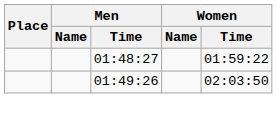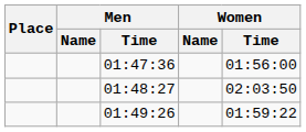+ row: 01:47:36 | 01:56:00
01:48:27 | Women / Time: 01:59:22 -> 02:03:50
01:49:26 | Women / Time: 02:03:50 -> 01:59:22
